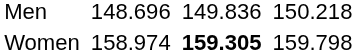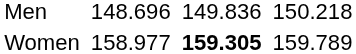Women | column 3: 158.974 -> 158.977
Women | column 7: 159.798 -> 159.789
